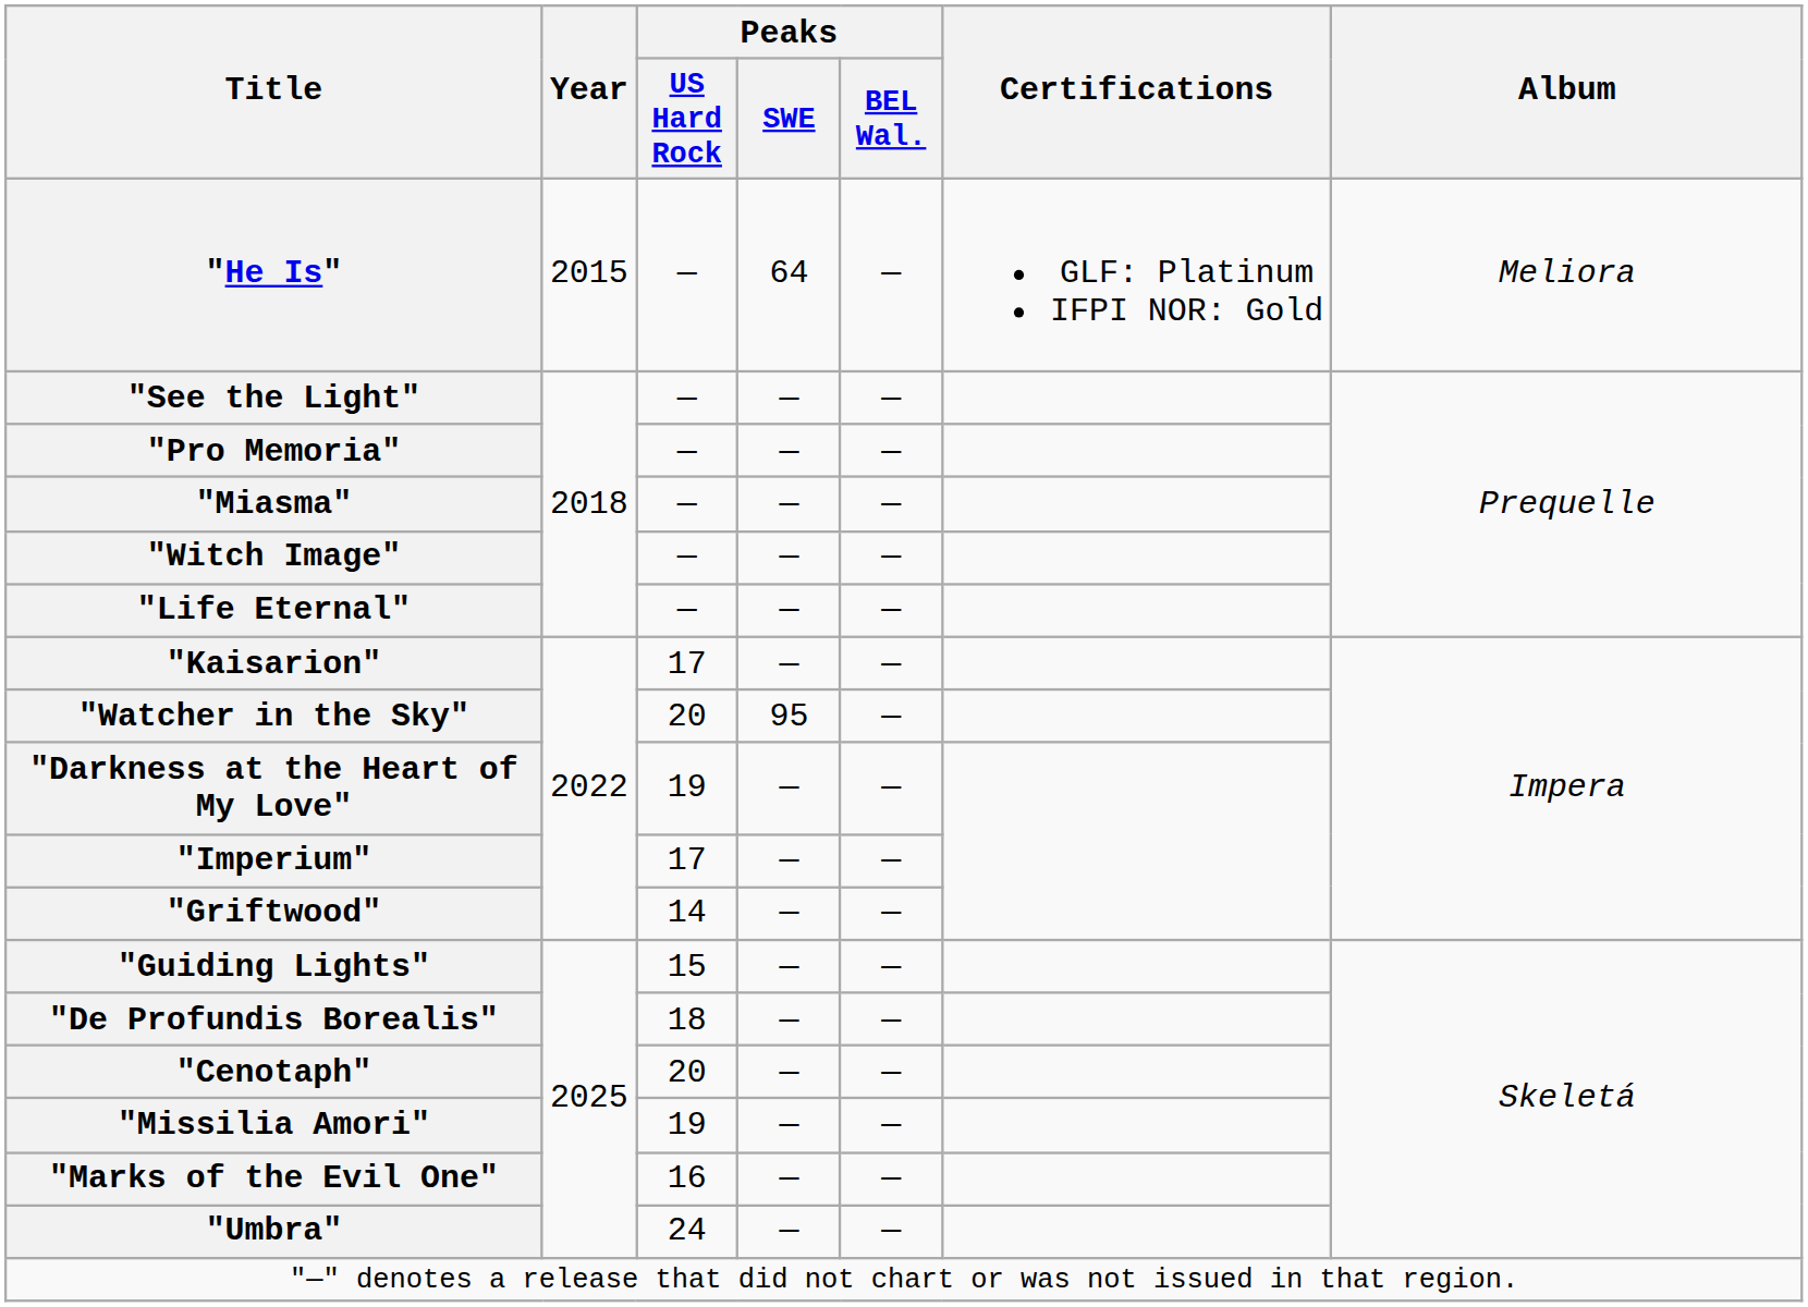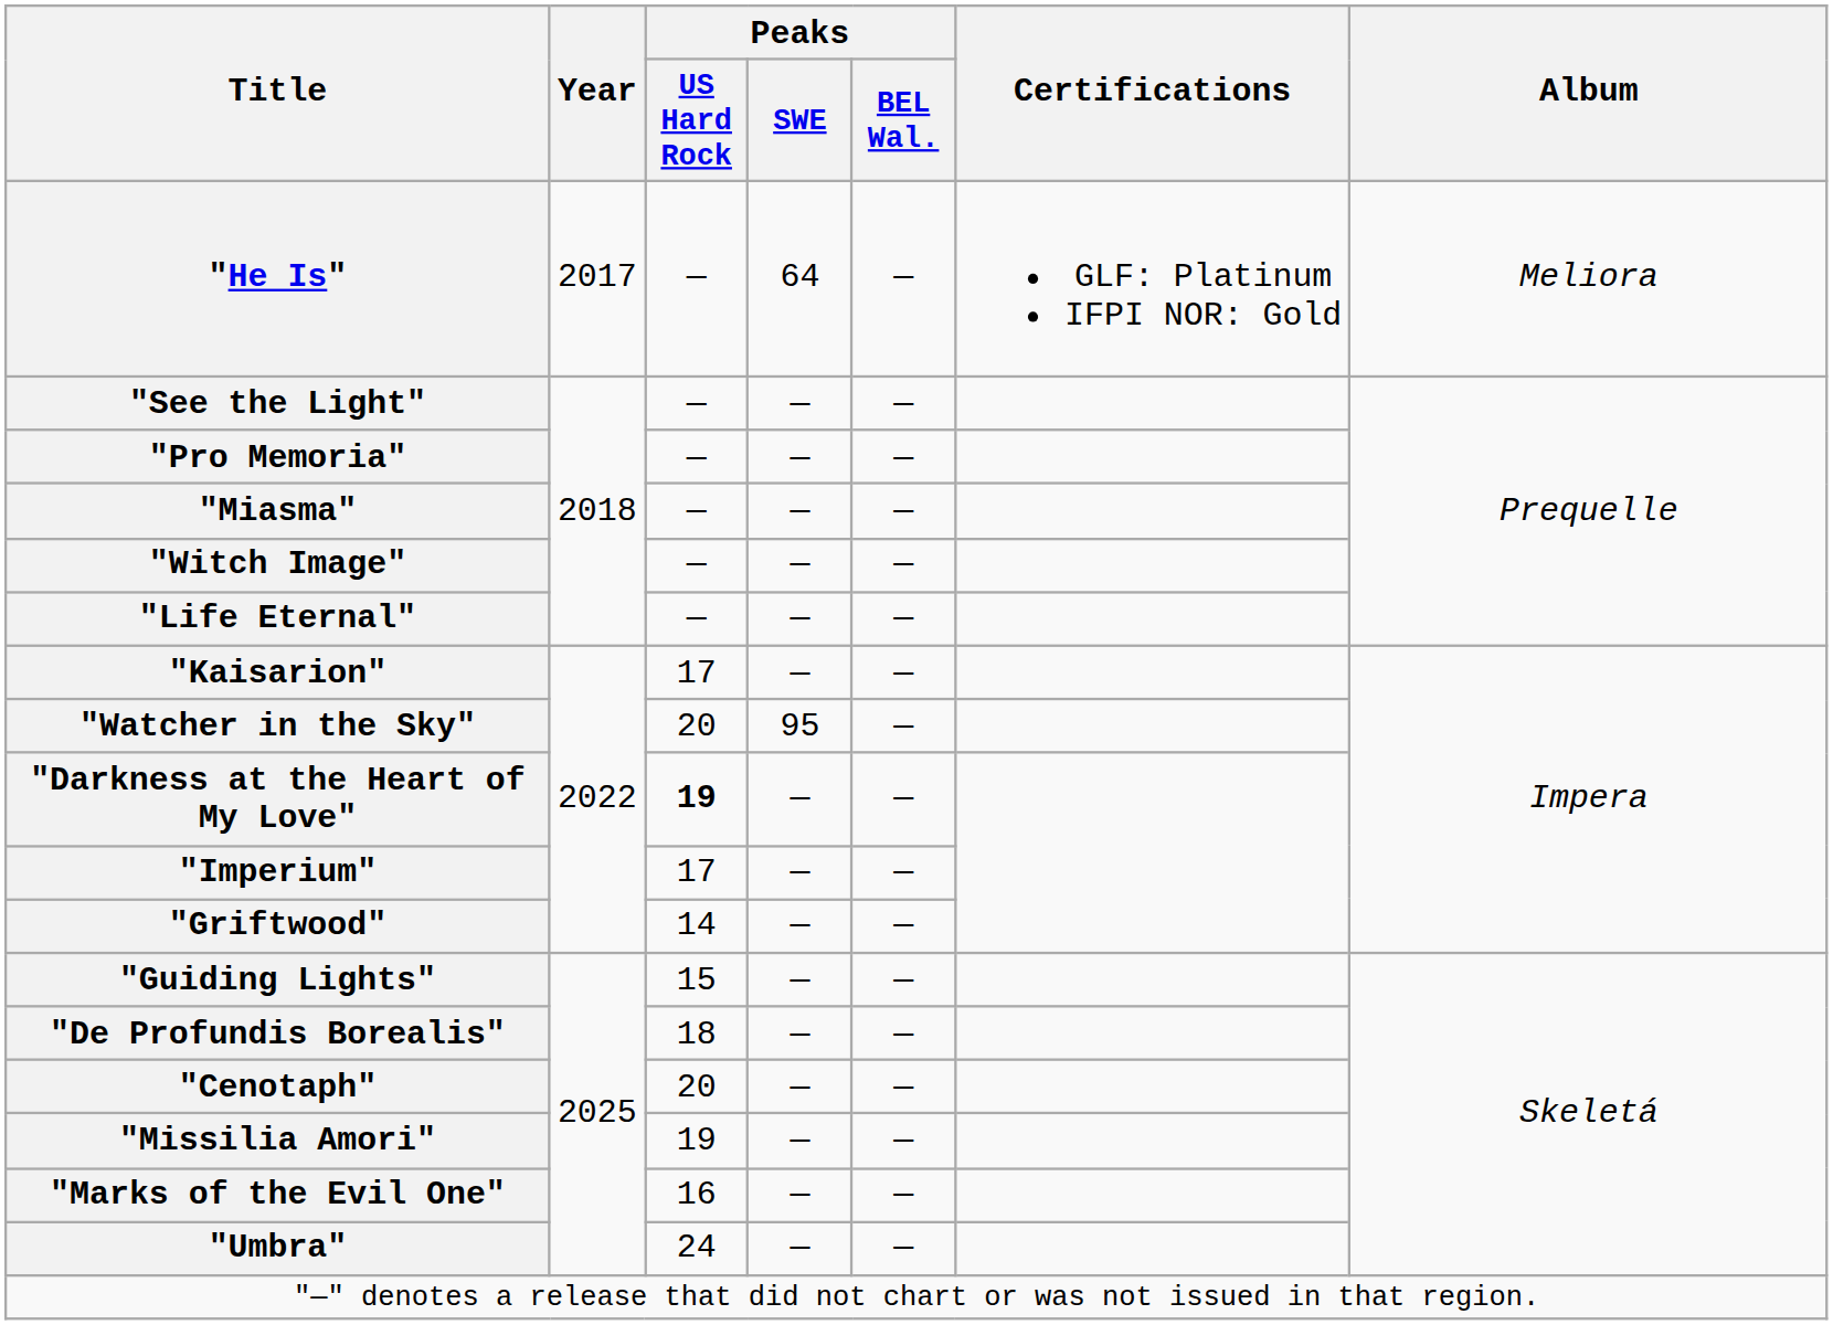"He Is" | Year: 2015 -> 2017
"Darkness at the Heart of My Love" | Peaks / US Hard Rock: normal -> bold
